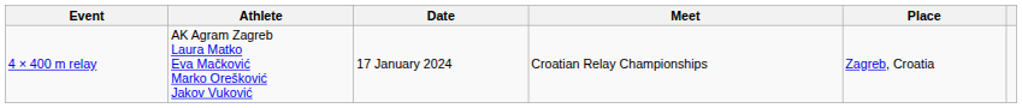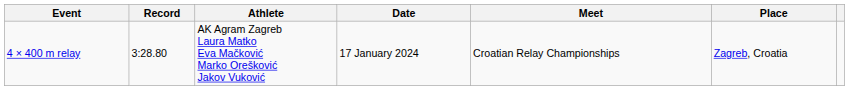+ column: Record | 3:28.80
